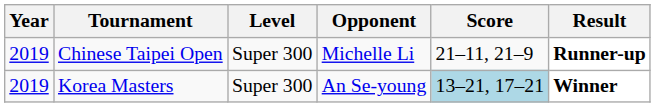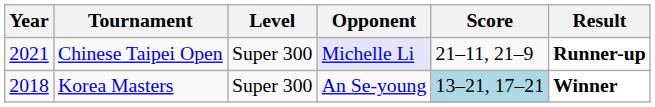Chinese Taipei Open | Year: 2019 -> 2021
Chinese Taipei Open | Opponent: no background -> lavender background
Korea Masters | Year: 2019 -> 2018
